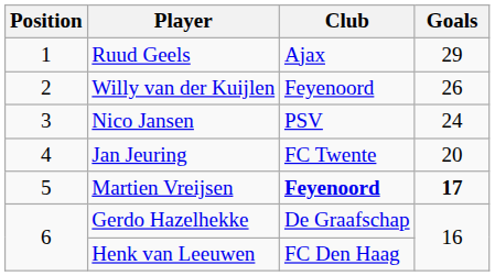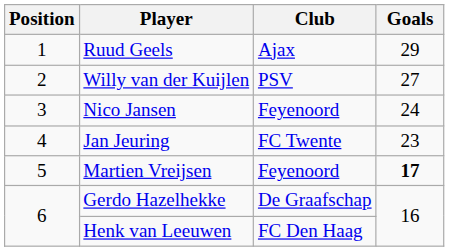Willy van der Kuijlen | Club: Feyenoord -> PSV
Willy van der Kuijlen | Goals: 26 -> 27
Nico Jansen | Club: PSV -> Feyenoord
Jan Jeuring | Goals: 20 -> 23
Martien Vreijsen | Club: bold -> normal
